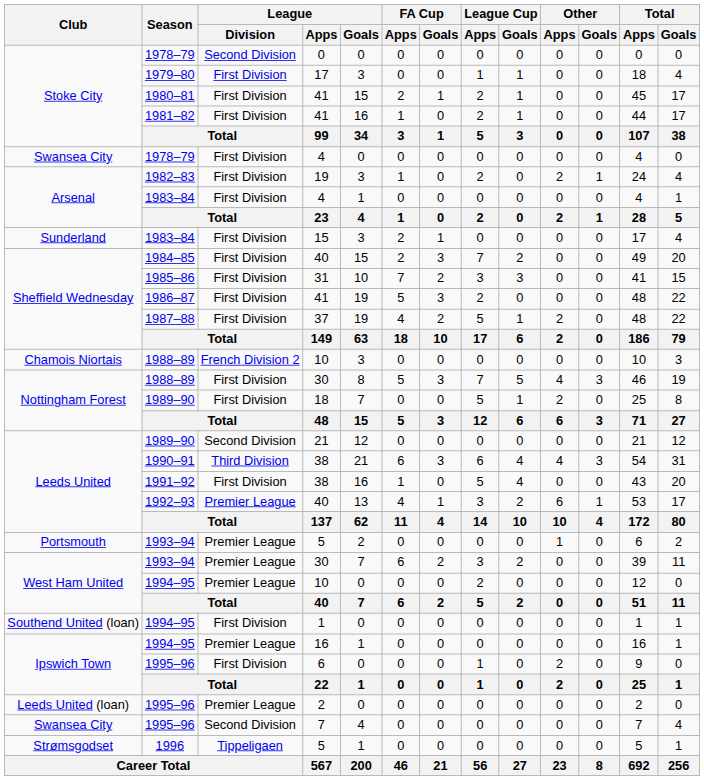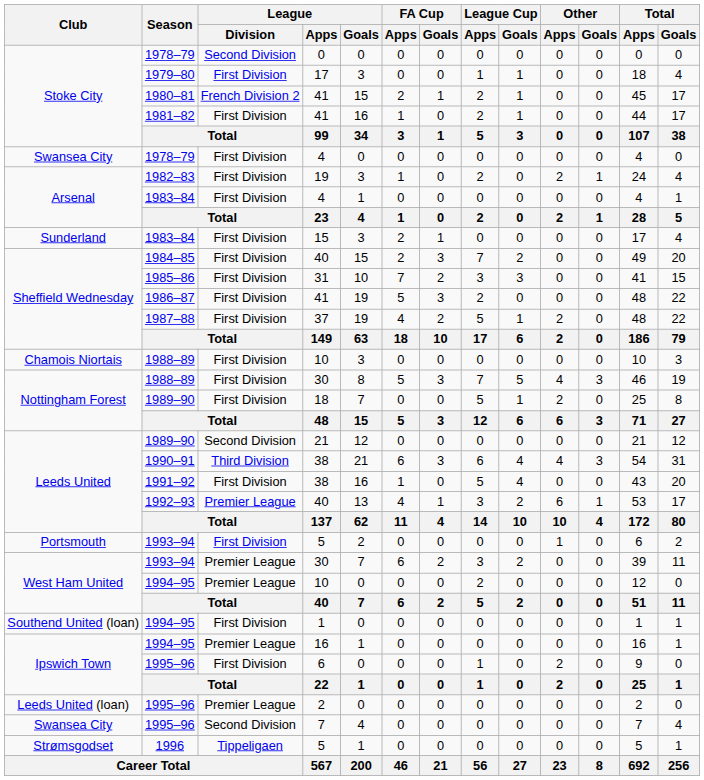1980–81 / 41 | League / Division: First Division -> French Division 2
1988–89 / 10 | League / Division: French Division 2 -> First Division
1993–94 / 5 | League / Division: Premier League -> First Division
